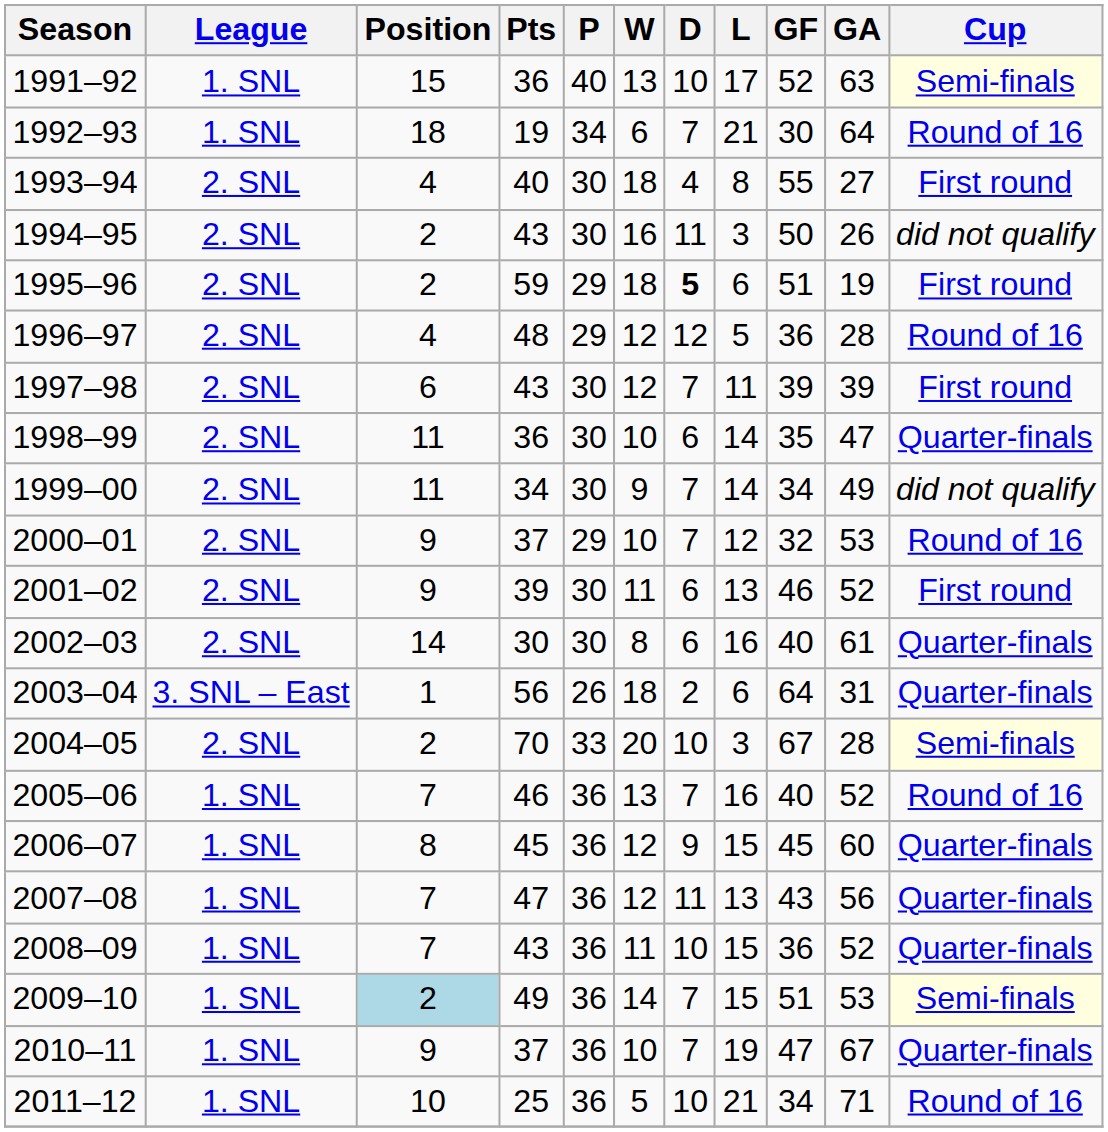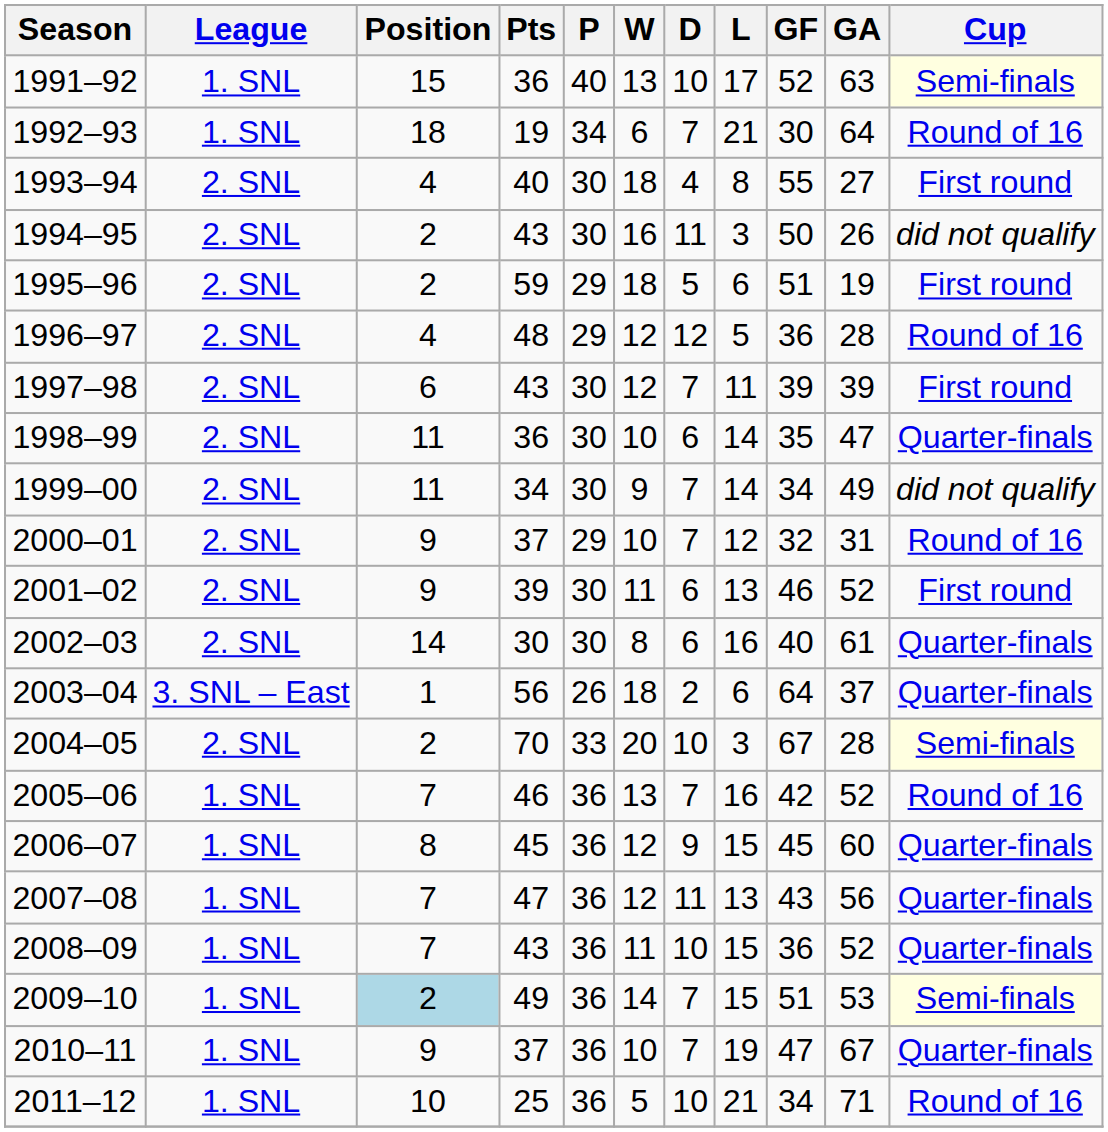1995–96 | D: bold -> normal
2000–01 | GA: 53 -> 31
2003–04 | GA: 31 -> 37
2005–06 | GF: 40 -> 42
